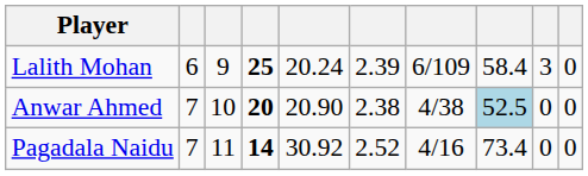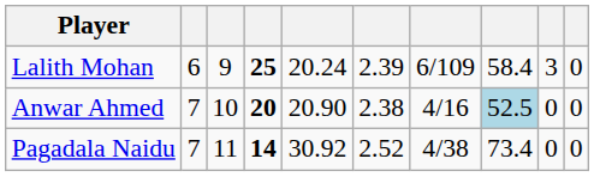Anwar Ahmed | column 7: 4/38 -> 4/16
Pagadala Naidu | column 7: 4/16 -> 4/38
